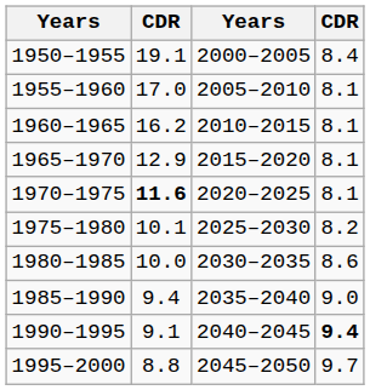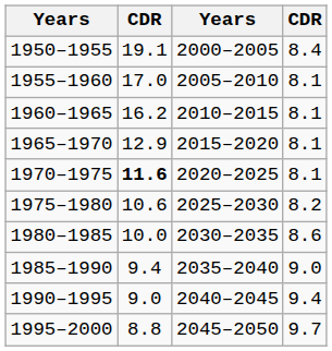1975–1980 | column 2: 10.1 -> 10.6
1990–1995 | column 2: 9.1 -> 9.0
1990–1995 | column 4: bold -> normal
